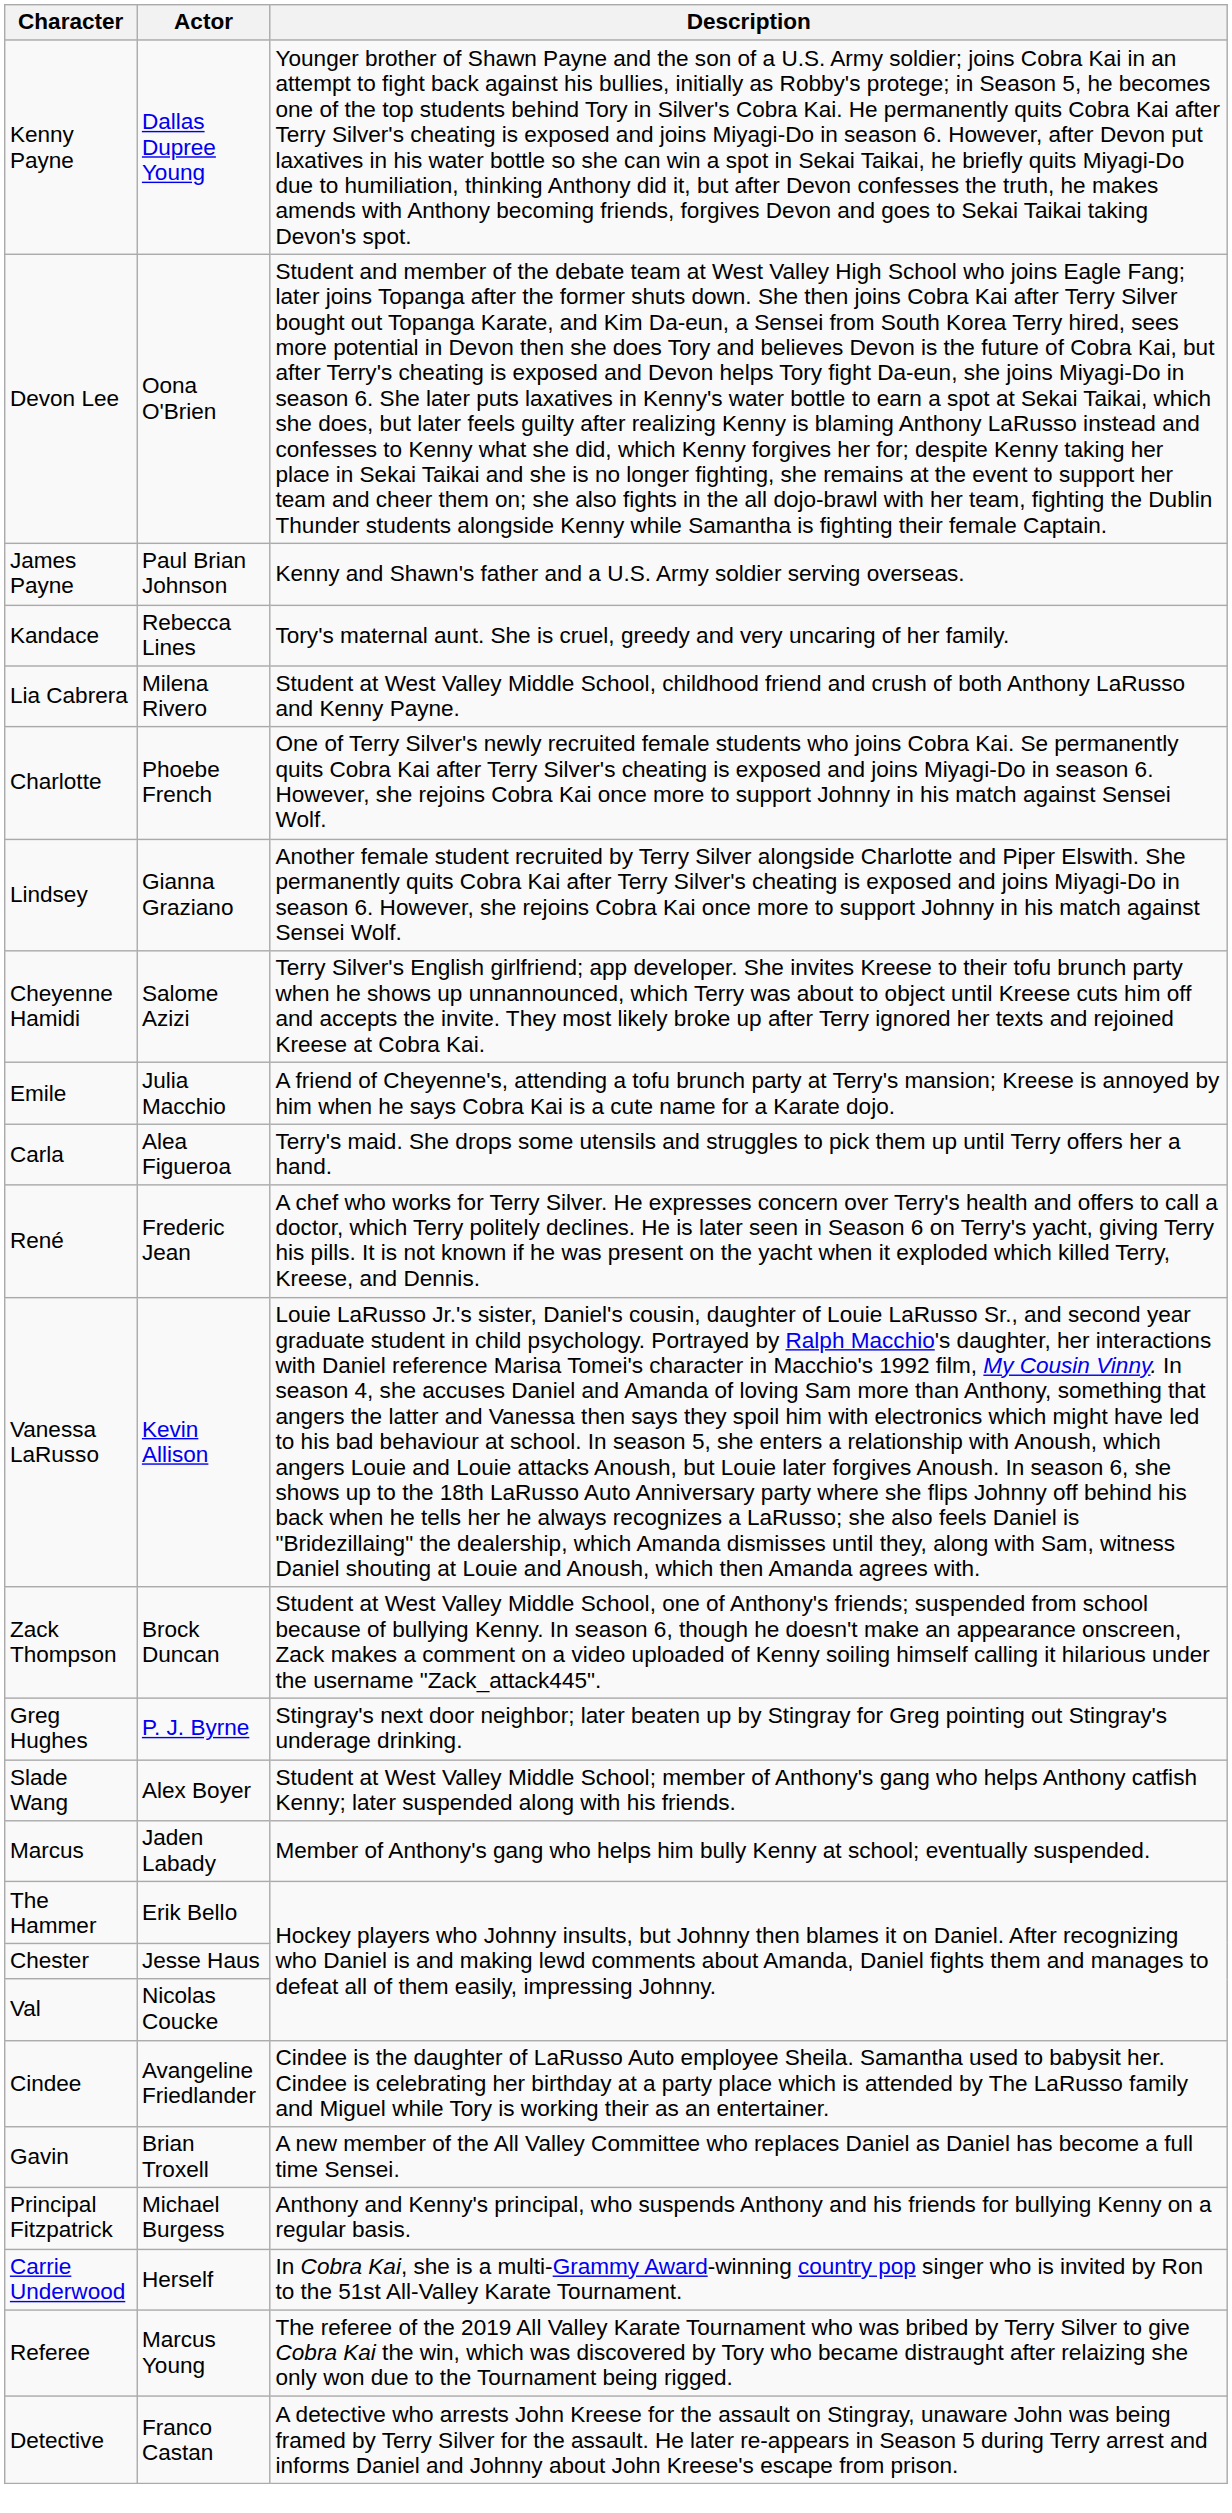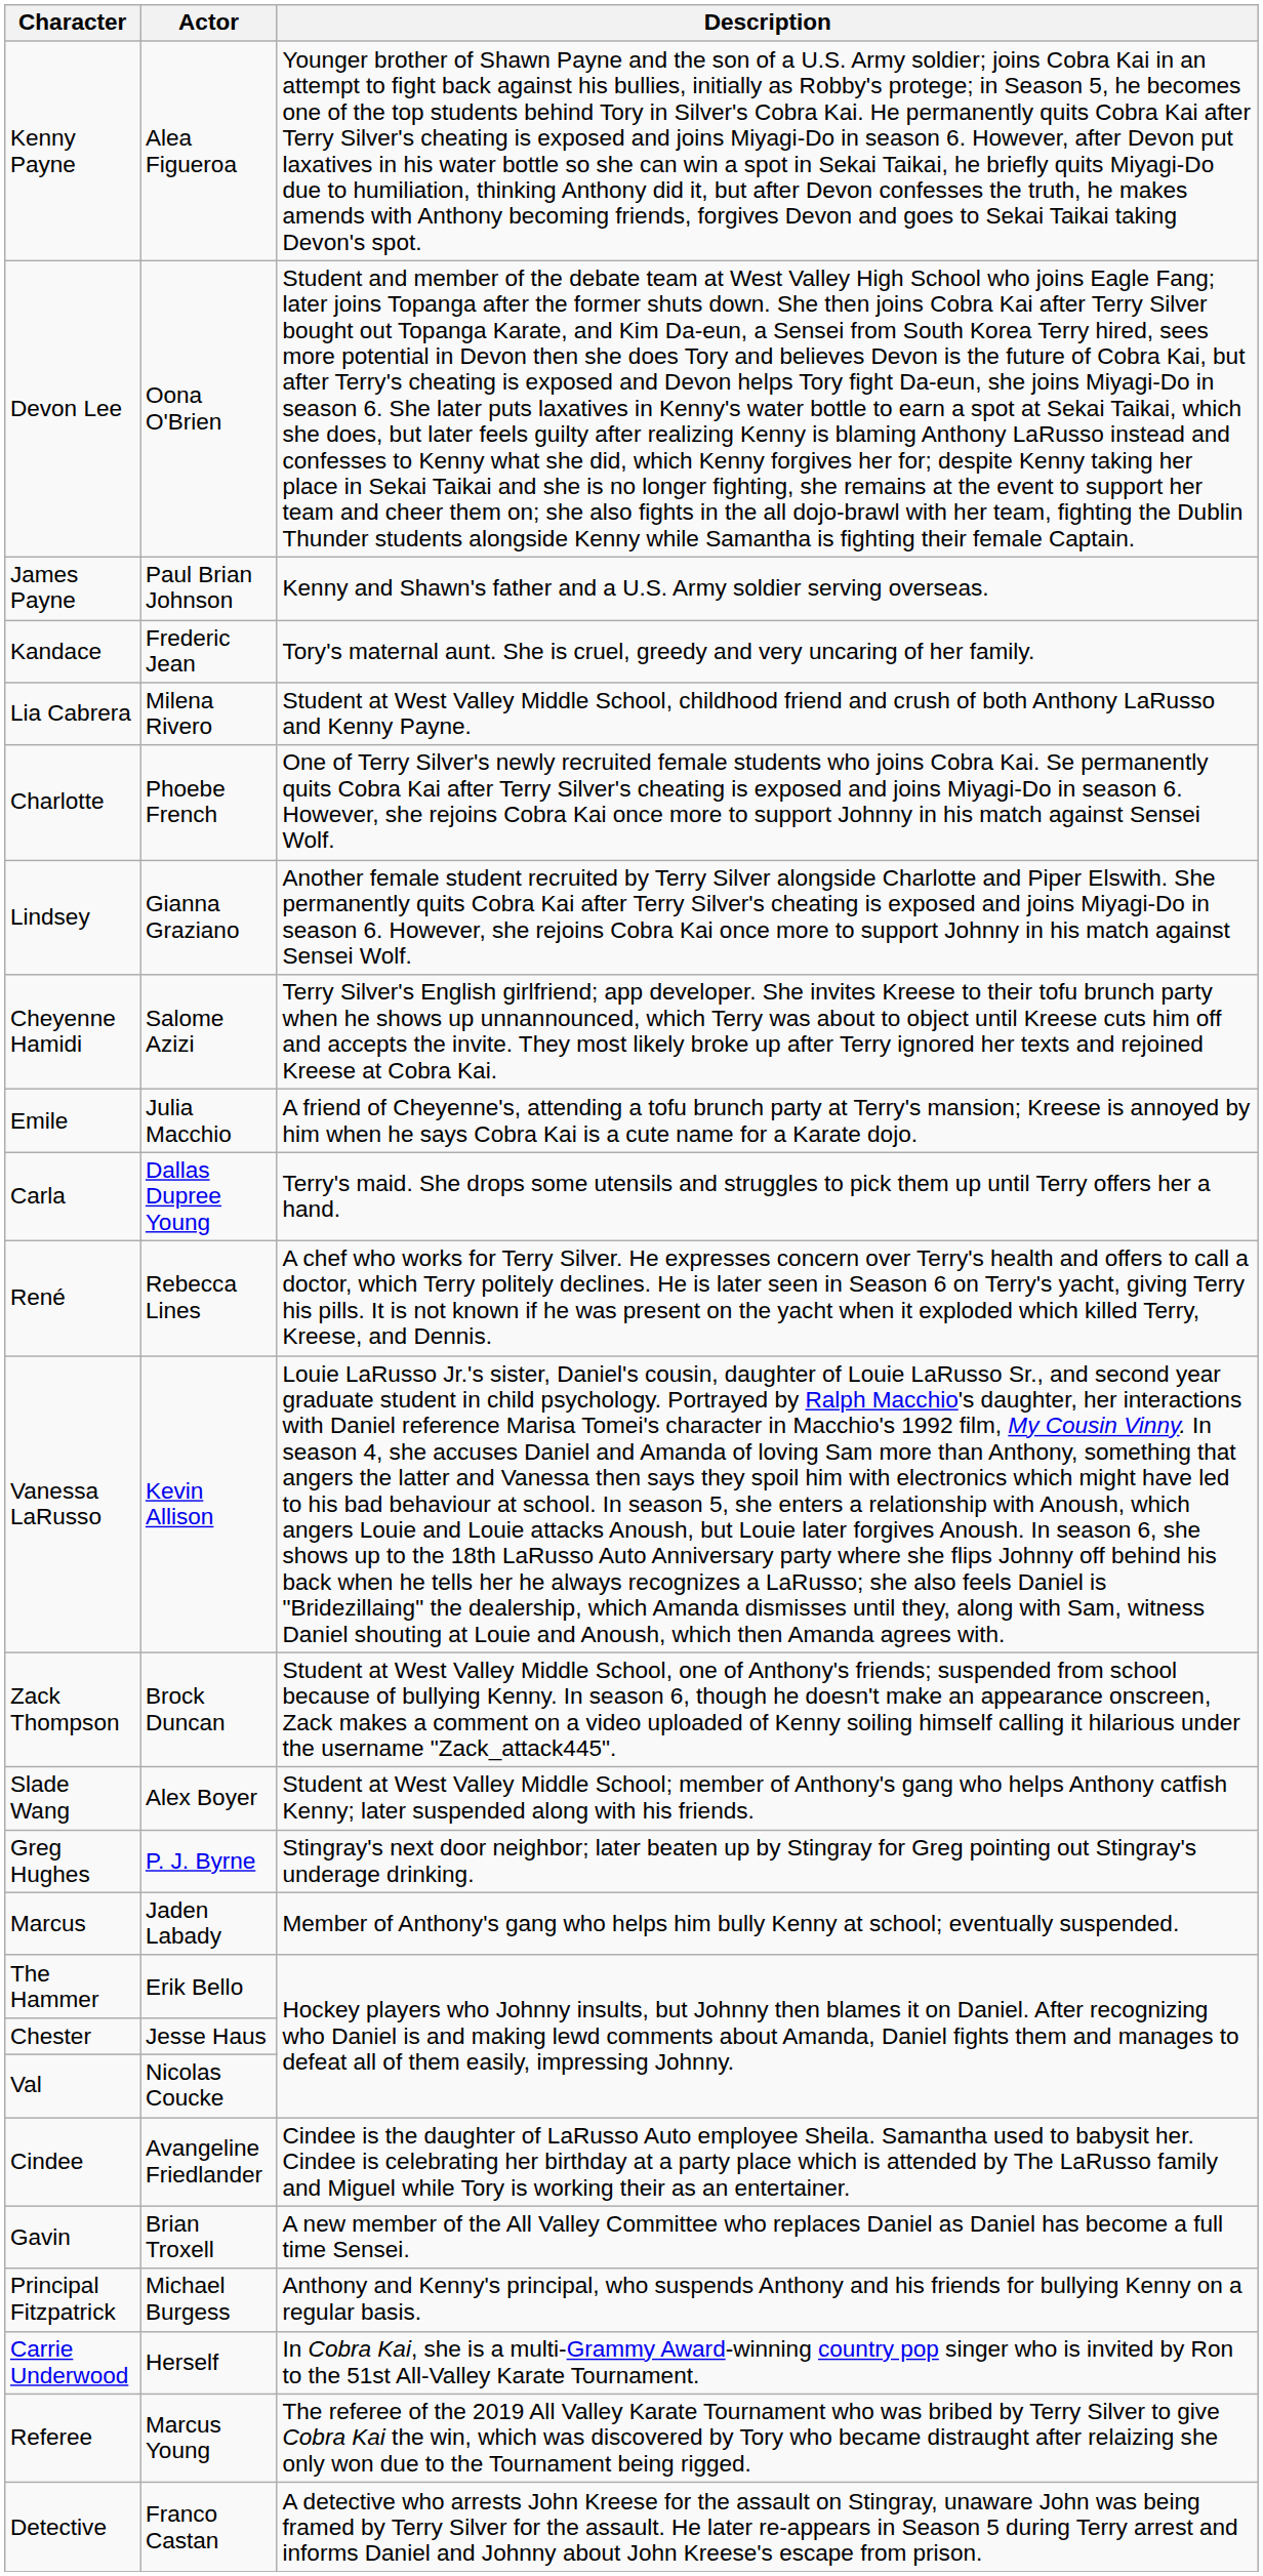Kenny Payne | Actor: Dallas Dupree Young -> Alea Figueroa
Kandace | Actor: Rebecca Lines -> Frederic Jean
Carla | Actor: Alea Figueroa -> Dallas Dupree Young
René | Actor: Frederic Jean -> Rebecca Lines
rows swapped: Greg Hughes <-> Slade Wang
